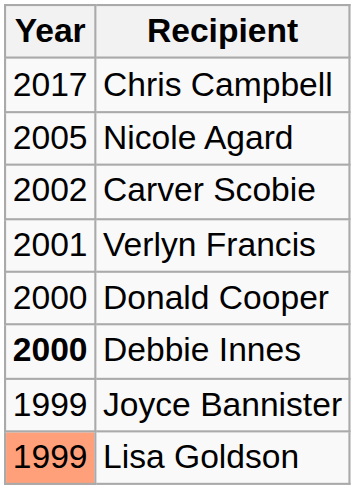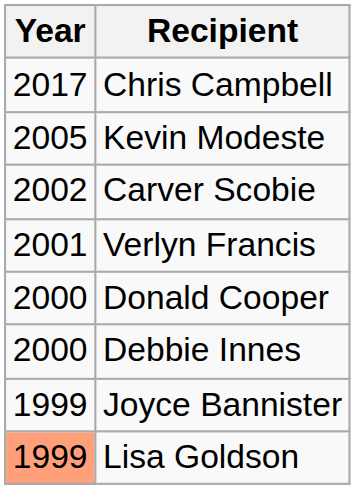+ row: 2005 | Kevin Modeste
- row: 2005 | Nicole Agard
Debbie Innes | Year: bold -> normal
